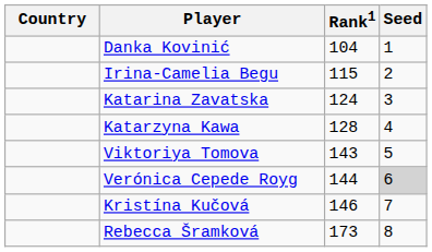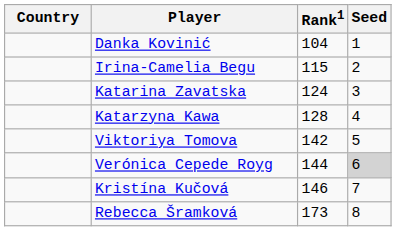Viktoriya Tomova | Rank1: 143 -> 142
